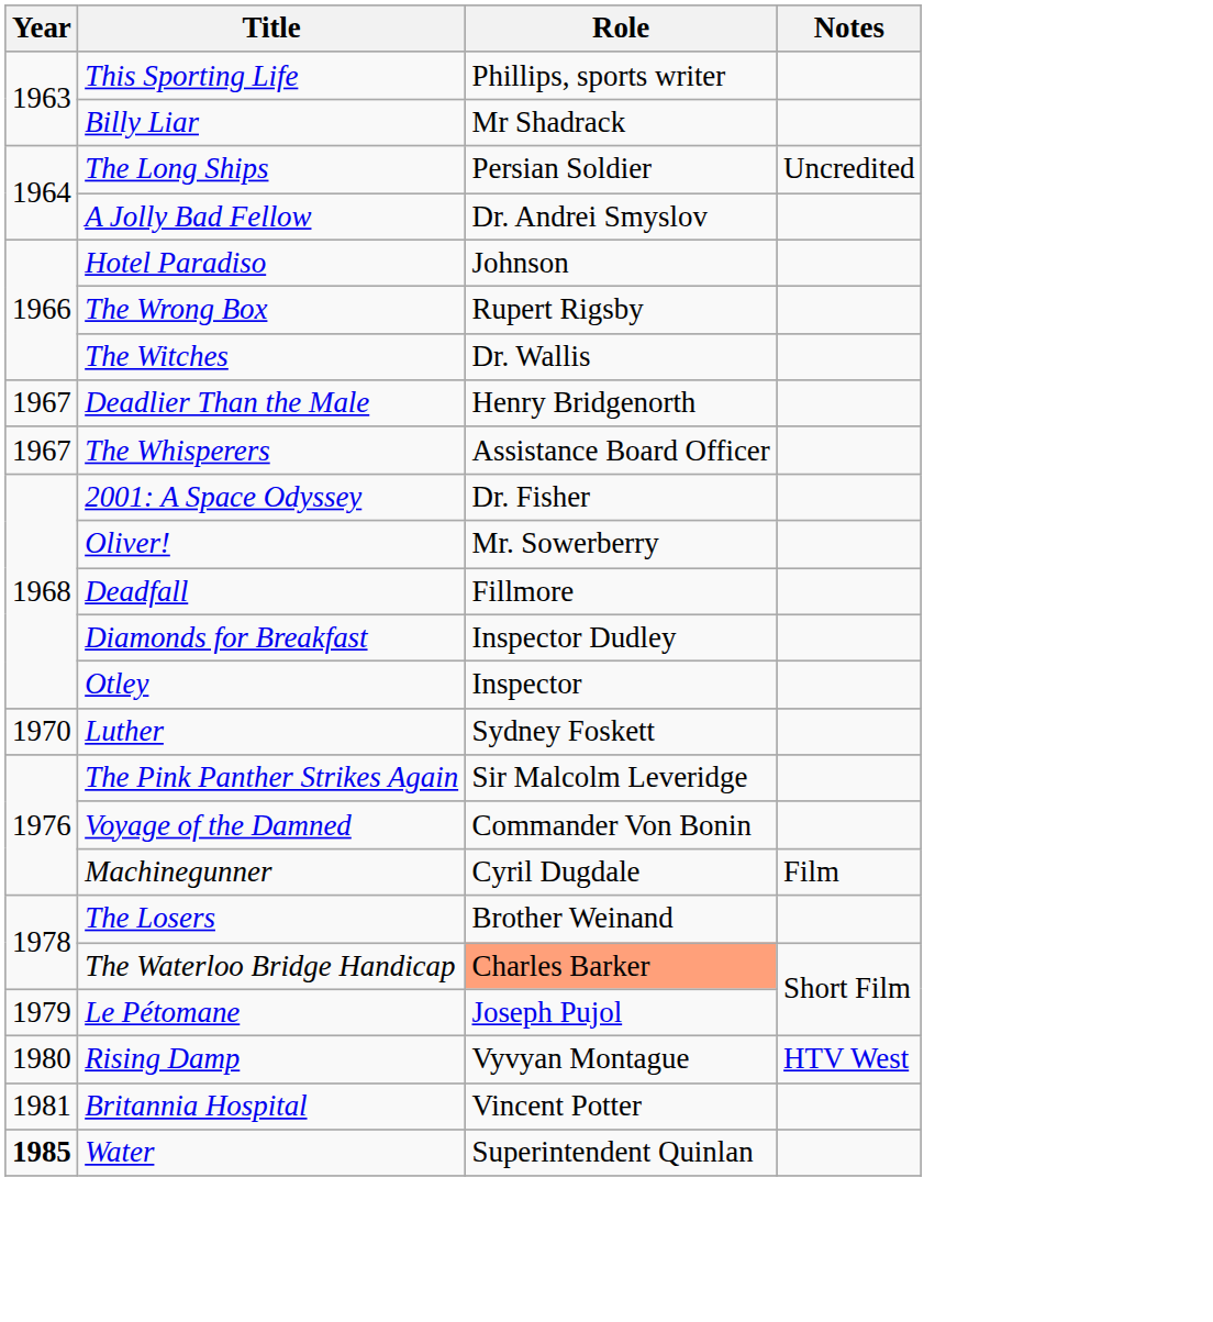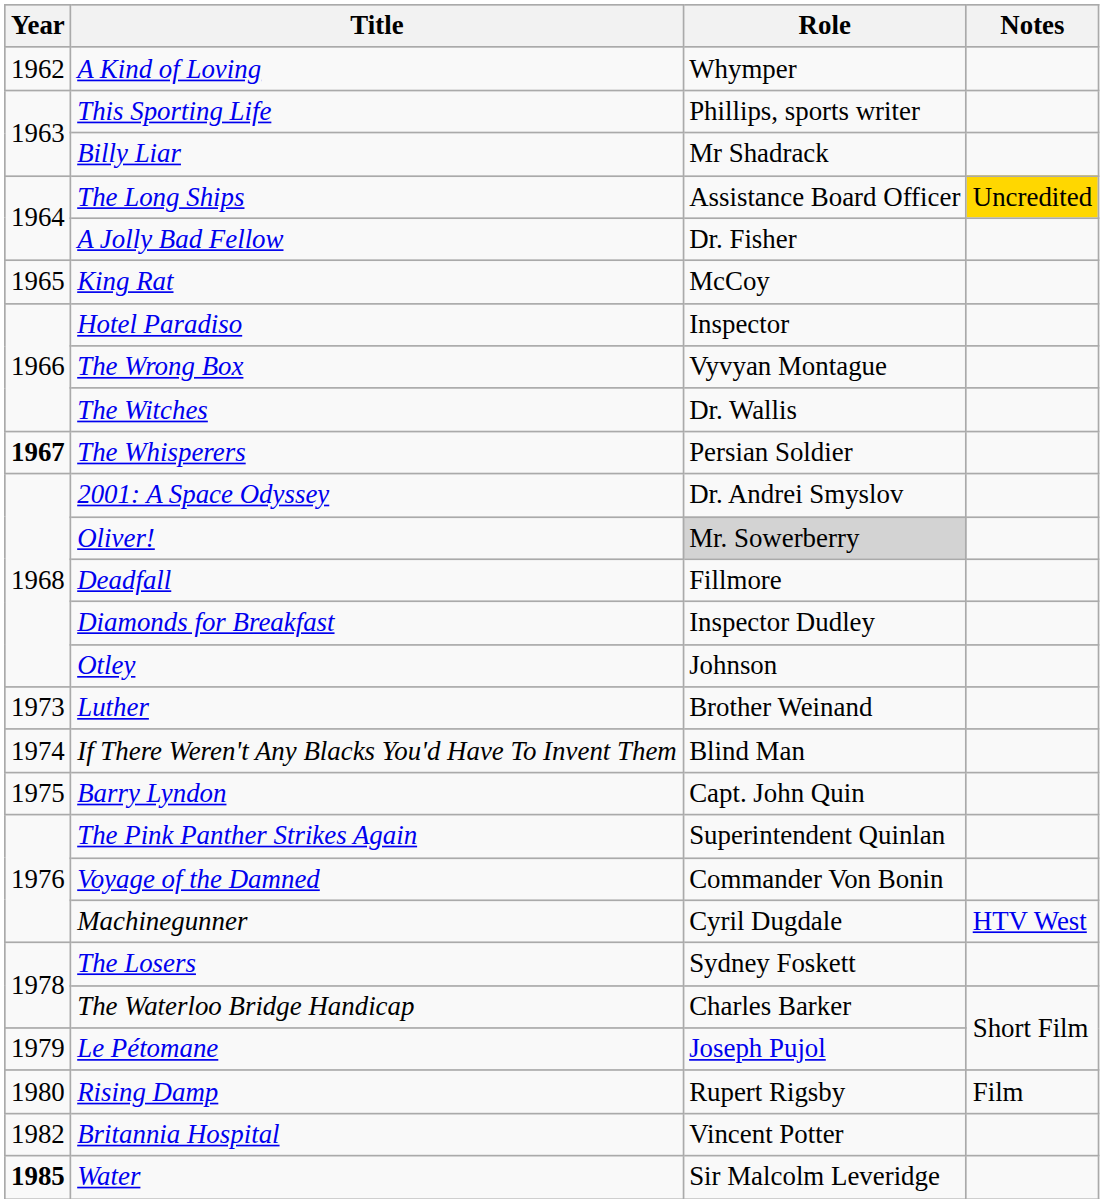+ row: 1962 | A Kind of Loving | Whymper
The Long Ships | Role: Persian Soldier -> Assistance Board Officer
The Long Ships | Notes: no background -> gold background
A Jolly Bad Fellow | Role: Dr. Andrei Smyslov -> Dr. Fisher
+ row: 1965 | King Rat | McCoy
Hotel Paradiso | Role: Johnson -> Inspector
The Wrong Box | Role: Rupert Rigsby -> Vyvyan Montague
- row: 1967 | Deadlier Than the Male | Henry Bridgenorth
The Whisperers | Year: normal -> bold
The Whisperers | Role: Assistance Board Officer -> Persian Soldier
2001: A Space Odyssey | Role: Dr. Fisher -> Dr. Andrei Smyslov
Oliver! | Role: no background -> lightgrey background
Otley | Role: Inspector -> Johnson
Luther | Year: 1970 -> 1973
Luther | Role: Sydney Foskett -> Brother Weinand
+ row: 1974 | If There Weren't Any Blacks You'd Have To Invent Them | Blind Man
+ row: 1975 | Barry Lyndon | Capt. John Quin
The Pink Panther Strikes Again | Role: Sir Malcolm Leveridge -> Superintendent Quinlan
Machinegunner | Notes: Film -> HTV West
The Losers | Role: Brother Weinand -> Sydney Foskett
The Waterloo Bridge Handicap | Role: lightsalmon background -> no background
Rising Damp | Role: Vyvyan Montague -> Rupert Rigsby
Rising Damp | Notes: HTV West -> Film
Britannia Hospital | Year: 1981 -> 1982
Water | Role: Superintendent Quinlan -> Sir Malcolm Leveridge
